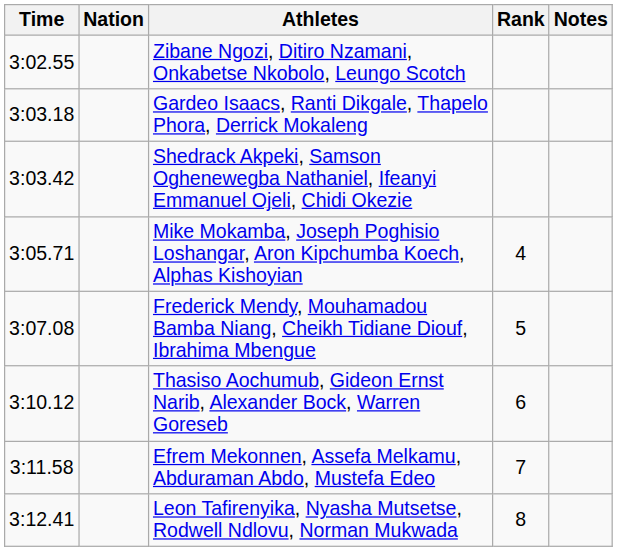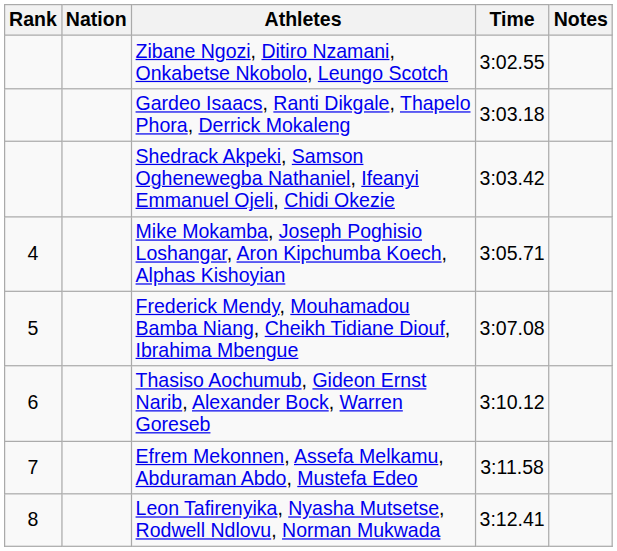columns swapped: Rank <-> Time
